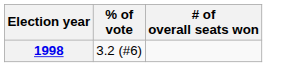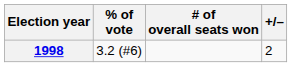+ column: +/– | 2
